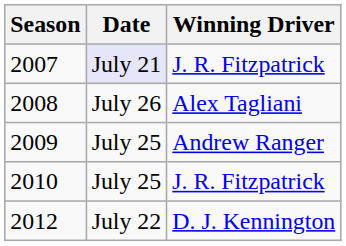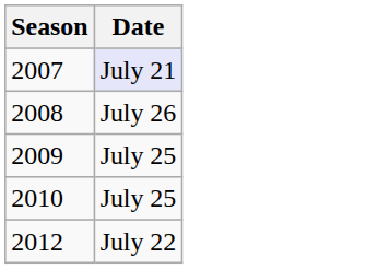- column: Winning Driver | J. R. Fitzpatrick | Alex Tagliani | Andrew Ranger | J. R. Fitzpatrick | D. J. Kennington
